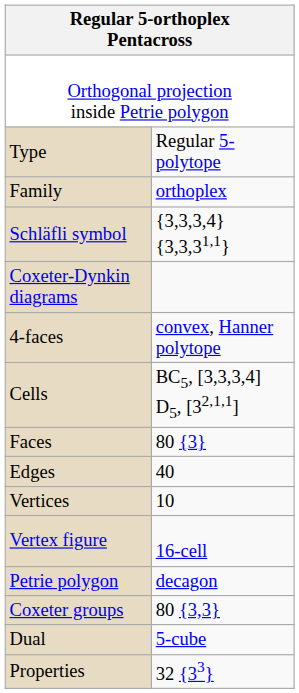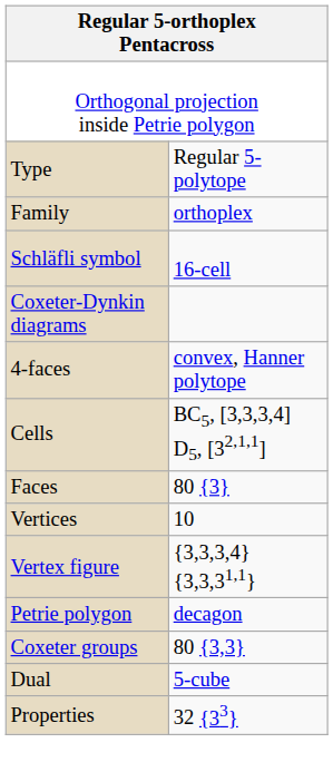Schläfli symbol | column 2: {3,3,3,4} {3,3,31,1} -> 16-cell
- row: Edges | 40
Vertex figure | column 2: 16-cell -> {3,3,3,4} {3,3,31,1}
